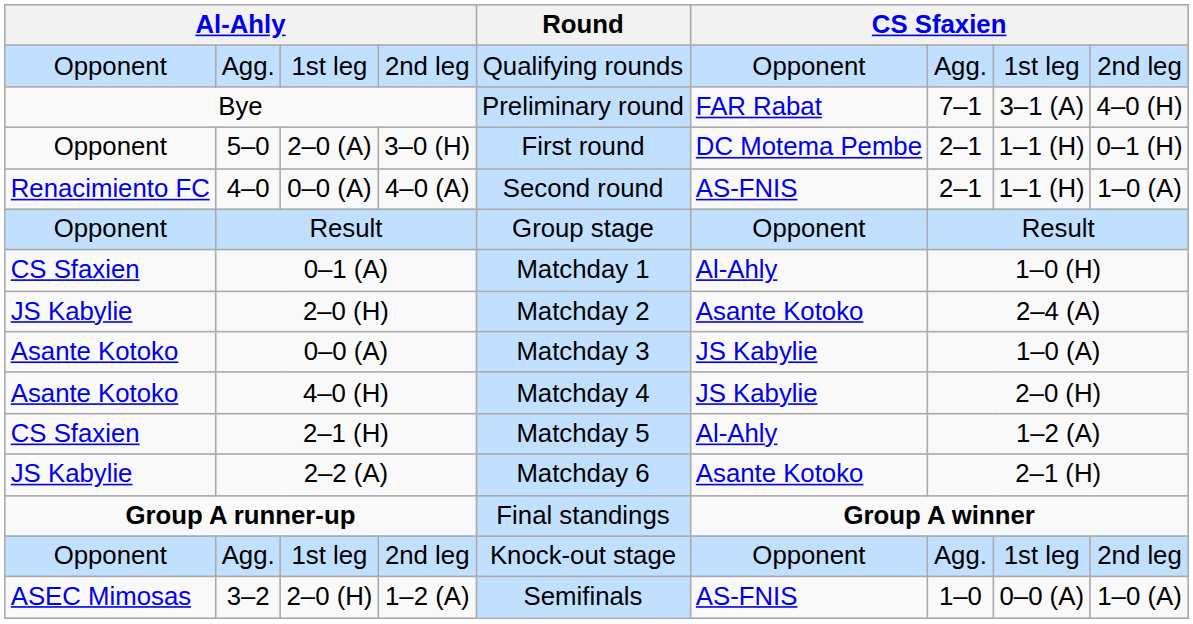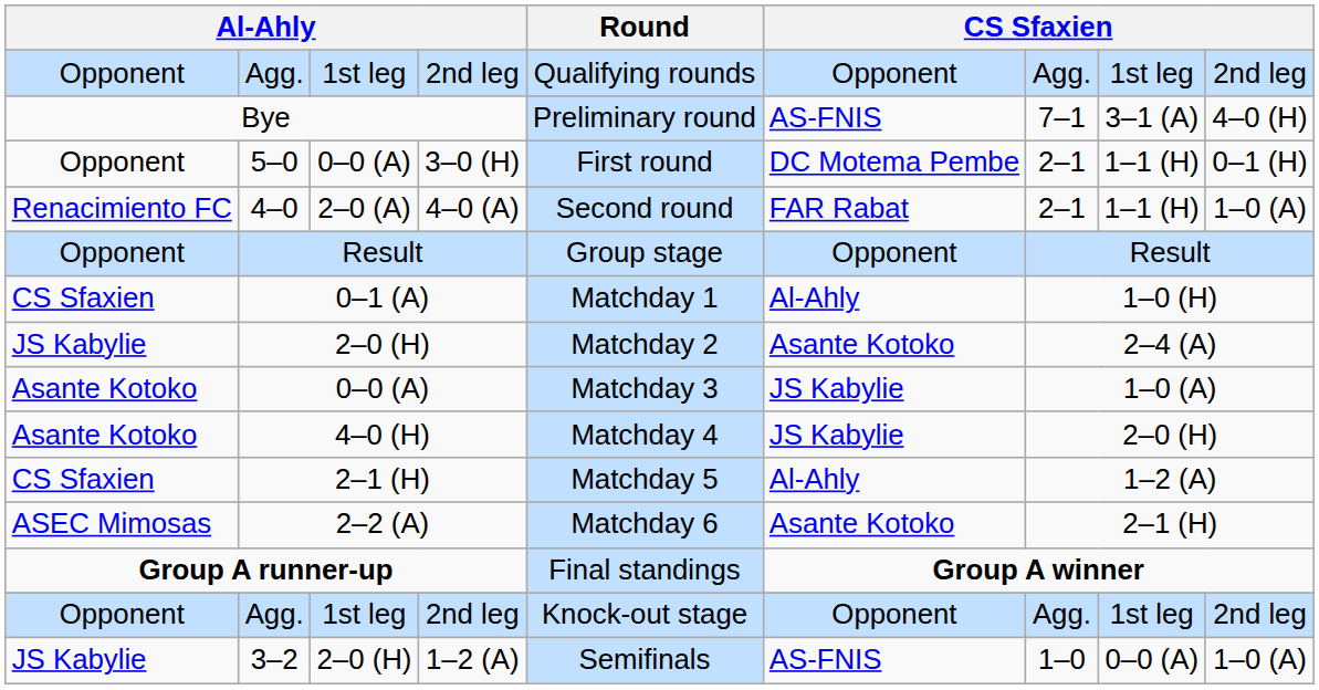Bye | column 6: FAR Rabat -> AS-FNIS
5–0 | column 3: 2–0 (A) -> 0–0 (A)
4–0 | column 3: 0–0 (A) -> 2–0 (A)
4–0 | column 6: AS-FNIS -> FAR Rabat
2–2 (A) | column 1: JS Kabylie -> ASEC Mimosas
3–2 | column 1: ASEC Mimosas -> JS Kabylie
